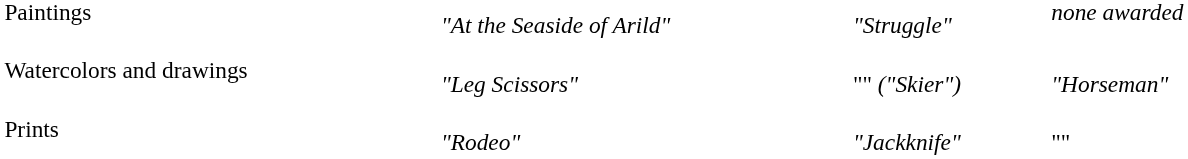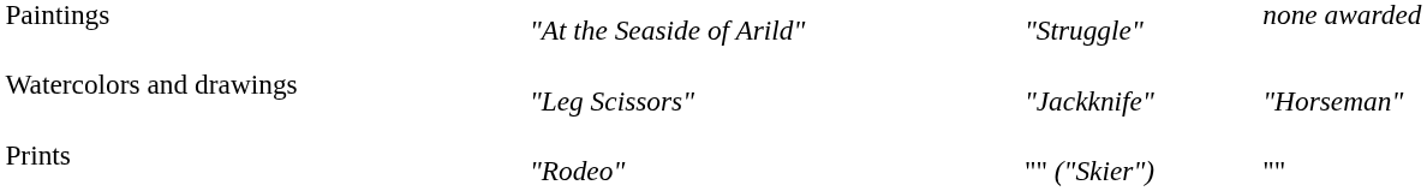Watercolors and drawings | column 3: "" ("Skier") -> "Jackknife"
Prints | column 3: "Jackknife" -> "" ("Skier")
